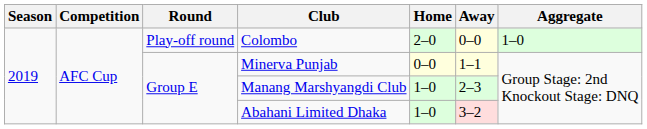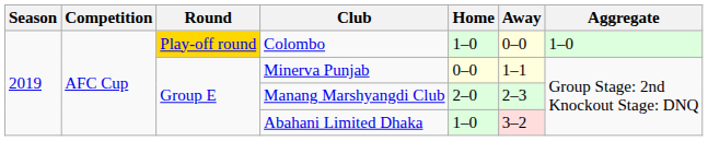Colombo | Round: no background -> gold background
Colombo | Home: 2–0 -> 1–0
Manang Marshyangdi Club | Home: 1–0 -> 2–0
